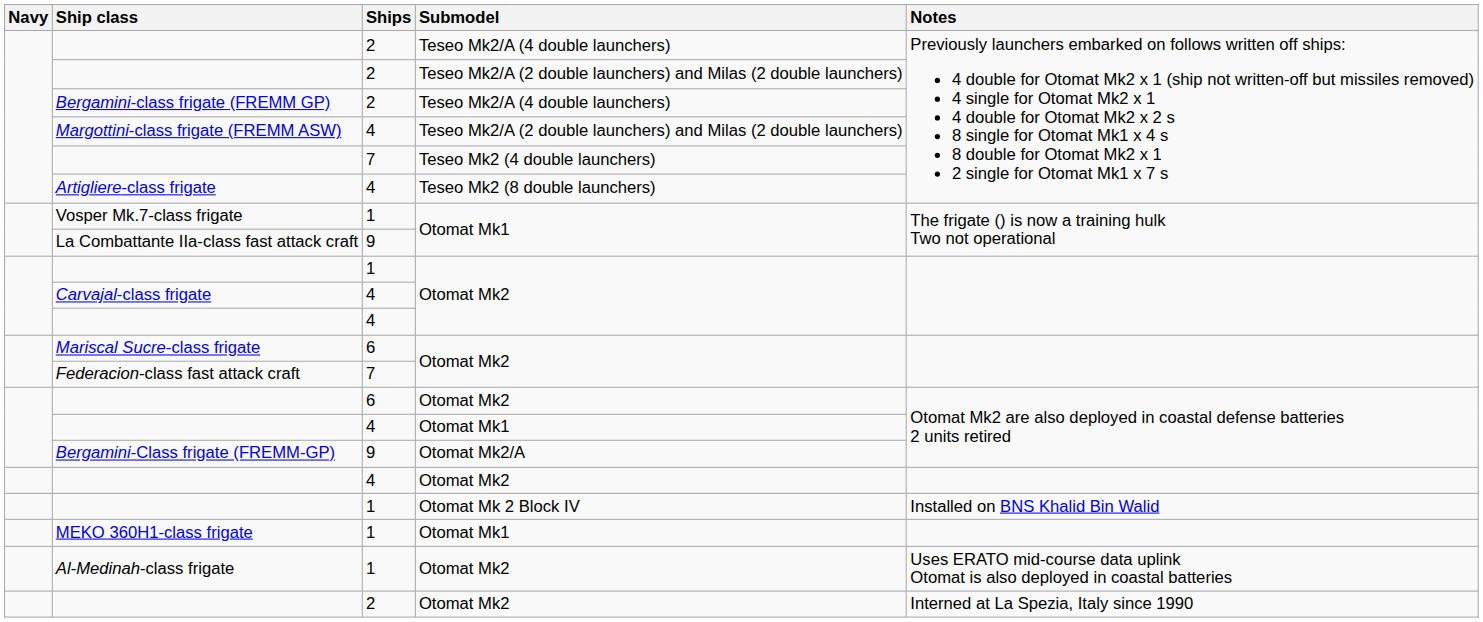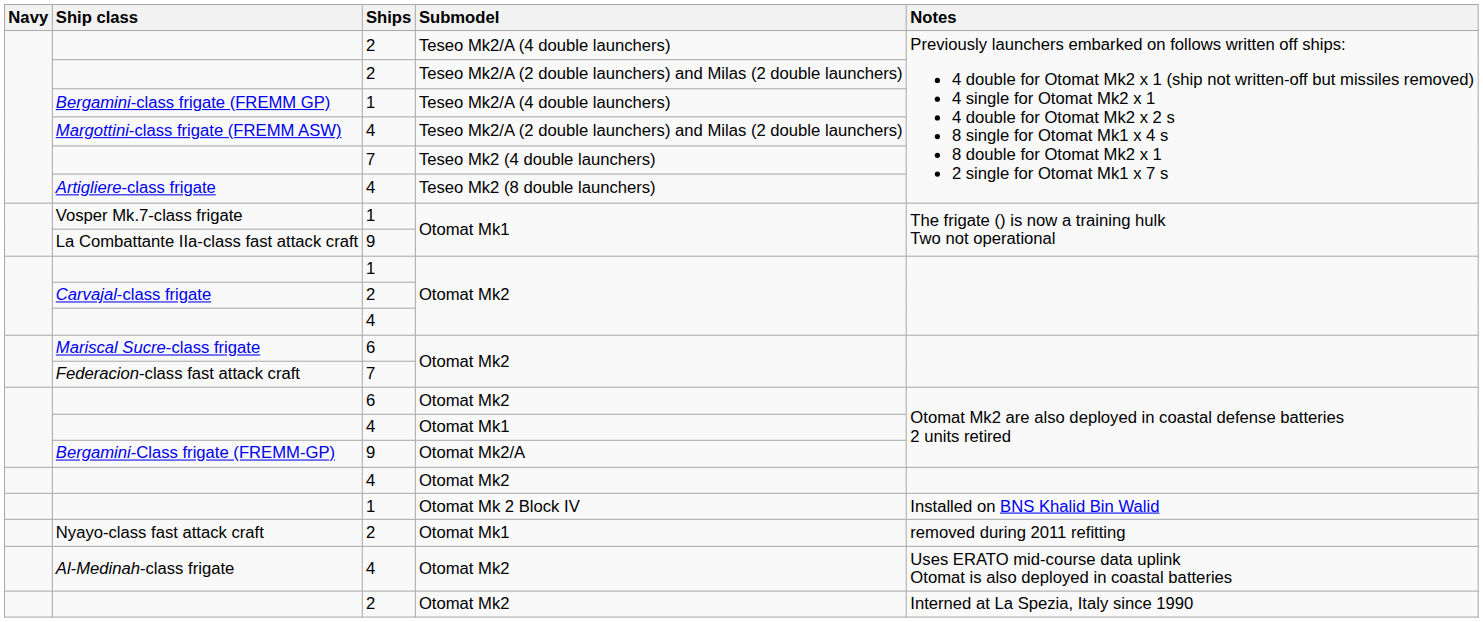Bergamini-class frigate (FREMM GP) | Ships: 2 -> 1
Carvajal-class frigate | Ships: 4 -> 2
- row: MEKO 360H1-class frigate | 1 | Otomat Mk1
+ row: Nyayo-class fast attack craft | 2 | Otomat Mk1 | removed during 2011 refitting
Al-Medinah-class frigate | Ships: 1 -> 4
